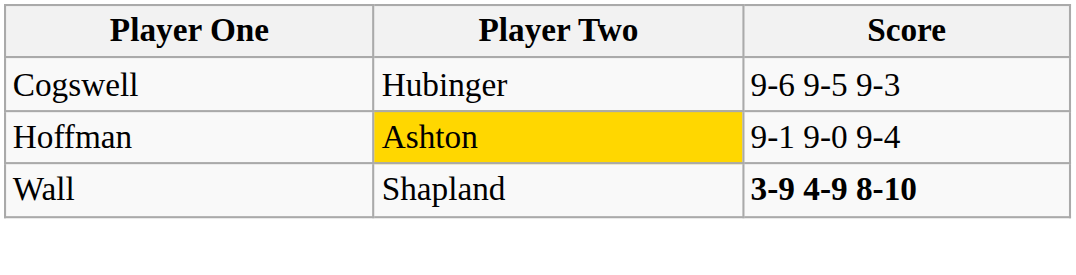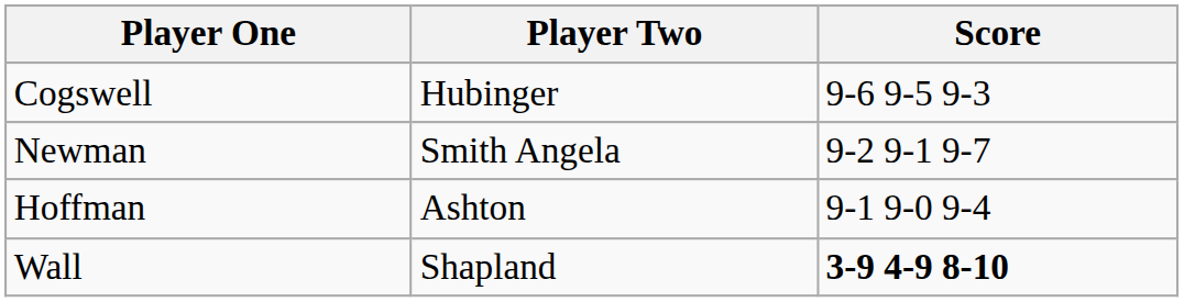+ row: Newman | Smith Angela | 9-2 9-1 9-7
Hoffman | Player Two: gold background -> no background
